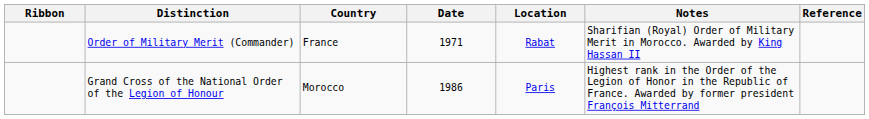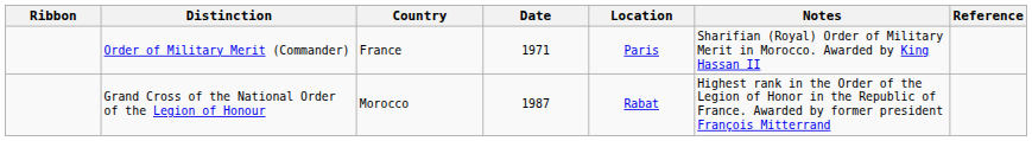Order of Military Merit (Commander) | Location: Rabat -> Paris
Grand Cross of the National Order of the Legion of Honour | Date: 1986 -> 1987
Grand Cross of the National Order of the Legion of Honour | Location: Paris -> Rabat
